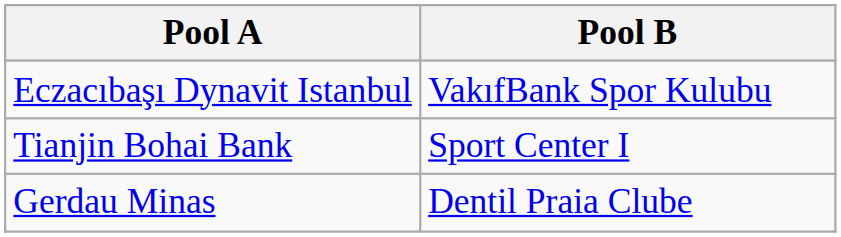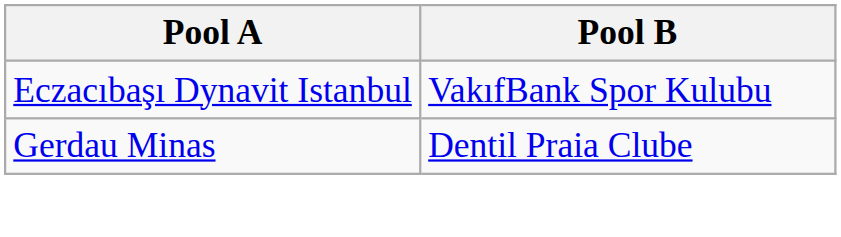- row: Tianjin Bohai Bank | Sport Center I
